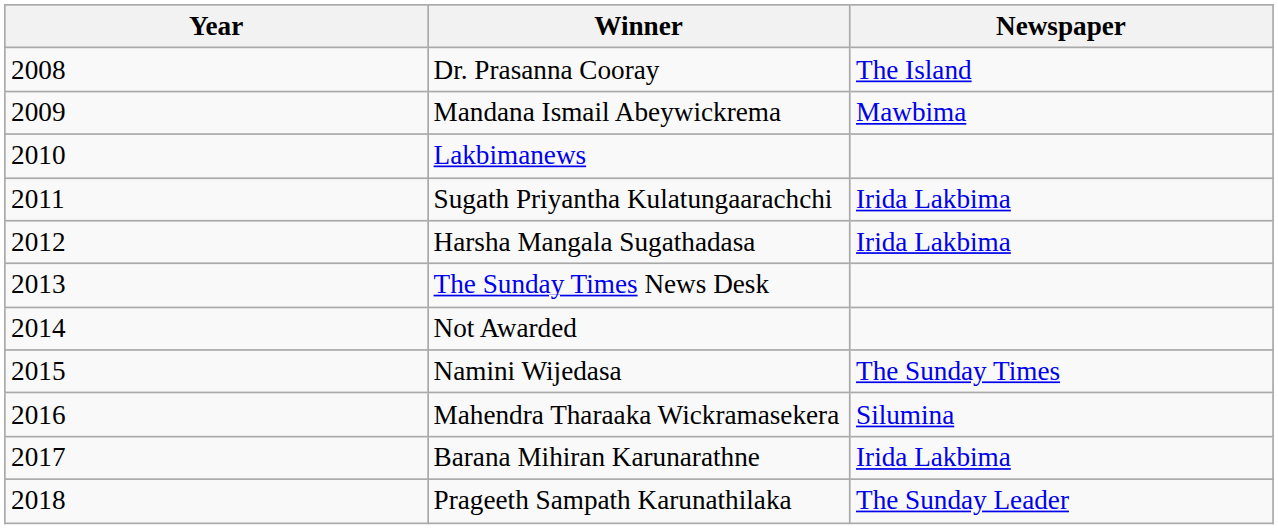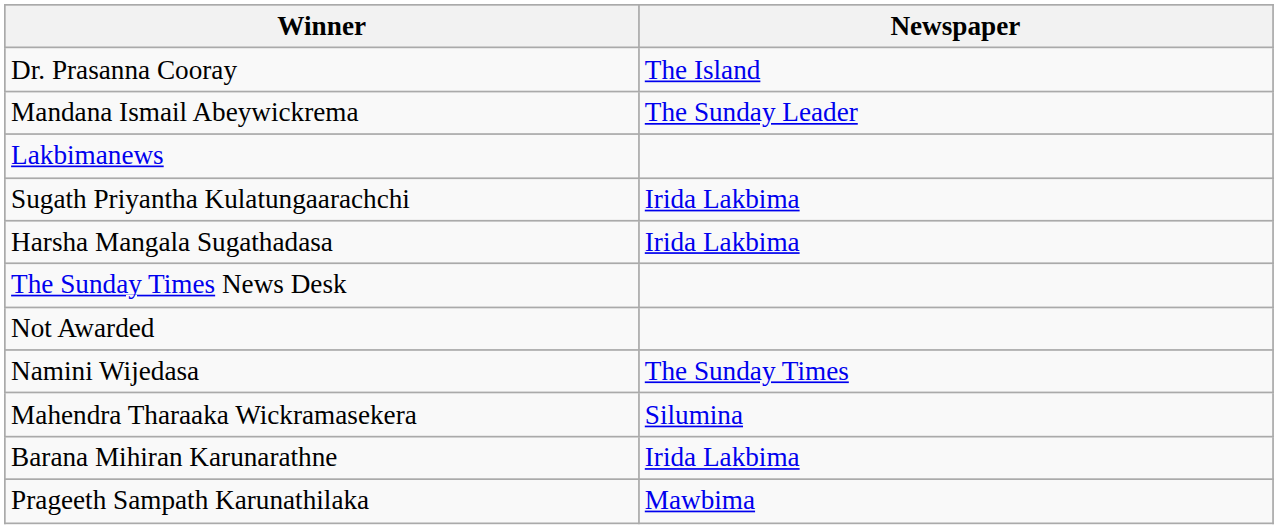- column: Year | 2008 | 2009 | 2010 | 2011 | 2012 | 2013 | 2014 | 2015 | 2016 | 2017 | 2018
Mandana Ismail Abeywickrema | Newspaper: Mawbima -> The Sunday Leader
Prageeth Sampath Karunathilaka | Newspaper: The Sunday Leader -> Mawbima
